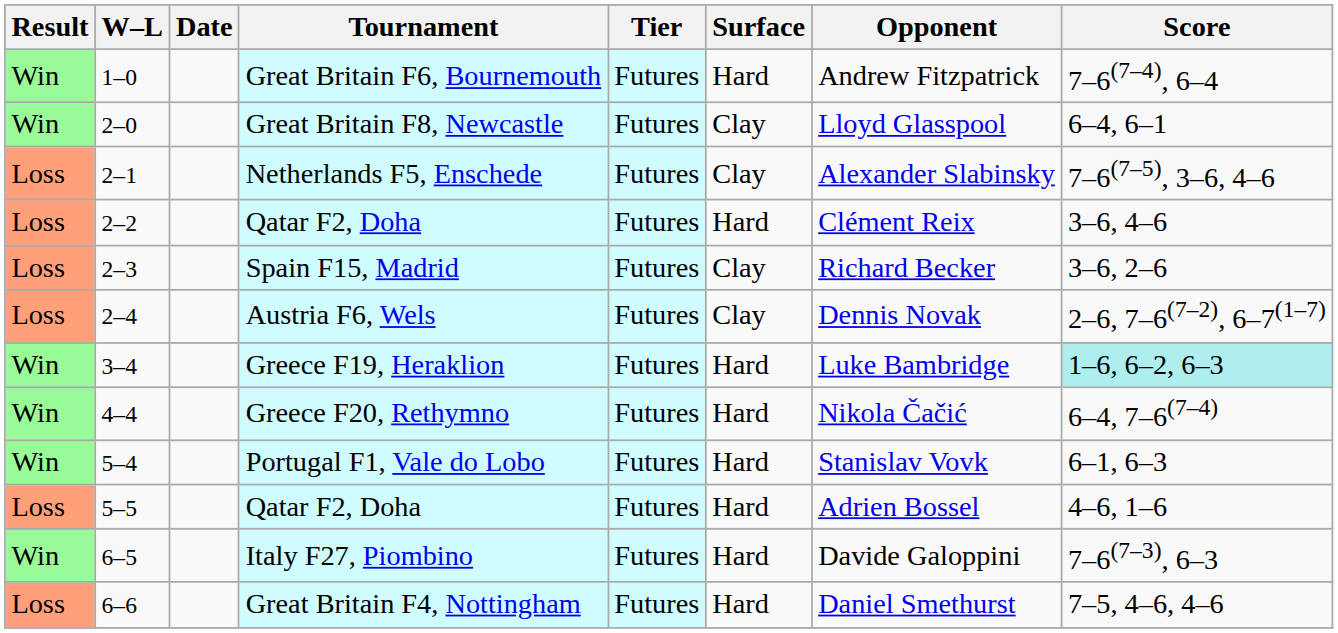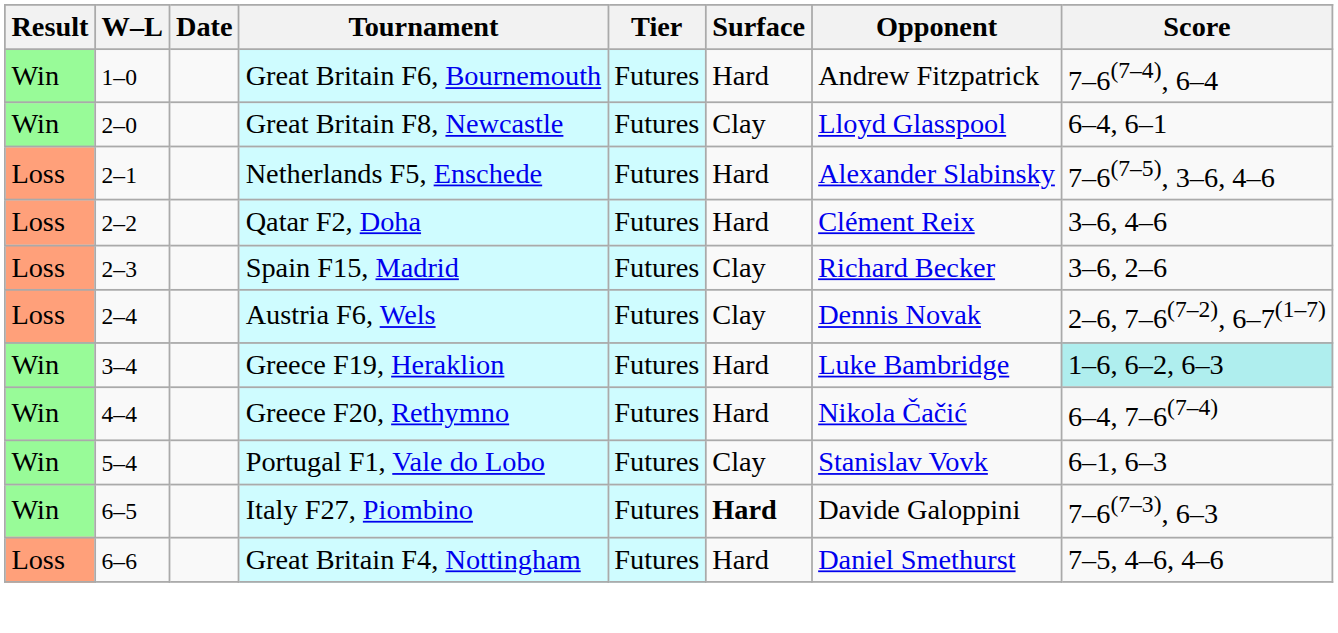Netherlands F5, Enschede | Surface: Clay -> Hard
Portugal F1, Vale do Lobo | Surface: Hard -> Clay
- row: Loss | 5–5 | Qatar F2, Doha | Futures | Hard | Adrien Bossel | 4–6, 1–6
Italy F27, Piombino | Surface: normal -> bold
